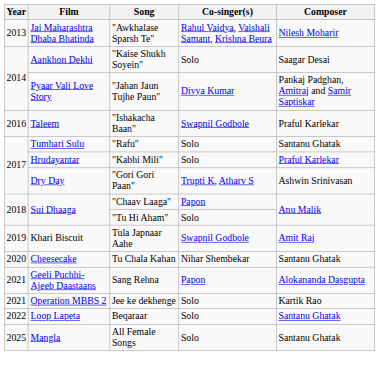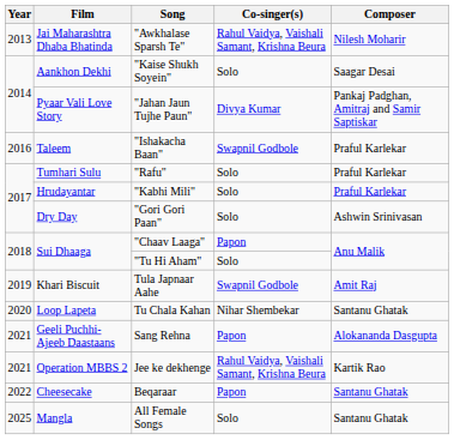"Rafu" | Composer: Santanu Ghatak -> Praful Karlekar
"Gori Gori Paan" | Co-singer(s): Trupti K, Atharv S -> Solo
Tu Chala Kahan | Film: Cheesecake -> Loop Lapeta
Jee ke dekhenge | Co-singer(s): Solo -> Rahul Vaidya, Vaishali Samant, Krishna Beura
Beqaraar | Film: Loop Lapeta -> Cheesecake
Beqaraar | Co-singer(s): Solo -> Papon
